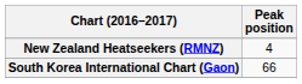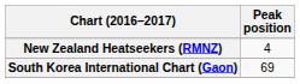South Korea International Chart (Gaon) | Peak position: 66 -> 69
